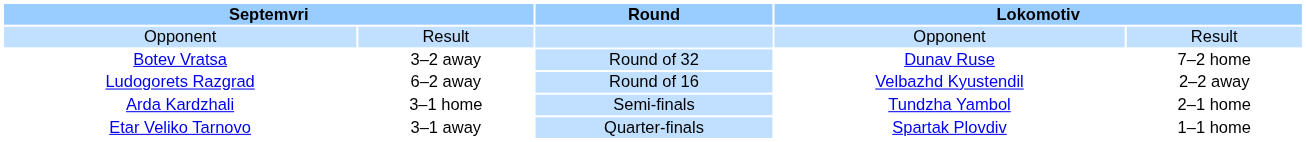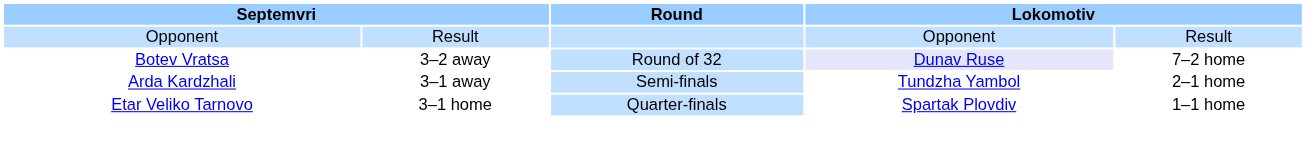Botev Vratsa | column 4: no background -> lavender background
- row: Ludogorets Razgrad | 6–2 away | Round of 16 | Velbazhd Kyustendil | 2–2 away
Arda Kardzhali | column 2: 3–1 home -> 3–1 away
Etar Veliko Tarnovo | column 2: 3–1 away -> 3–1 home
